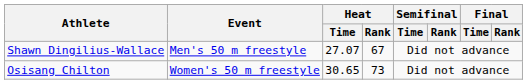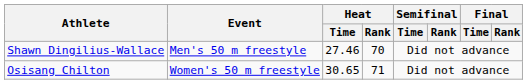Shawn Dingilius-Wallace | Heat / Time: 27.07 -> 27.46
Shawn Dingilius-Wallace | Heat / Rank: 67 -> 70
Osisang Chilton | Heat / Rank: 73 -> 71
